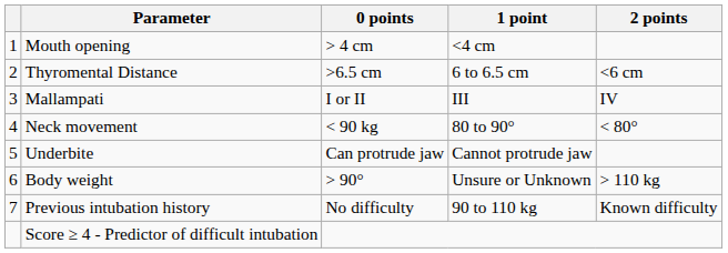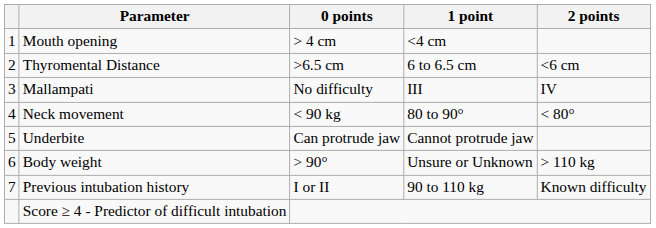Mallampati | 0 points: I or II -> No difficulty
Previous intubation history | 0 points: No difficulty -> I or II
